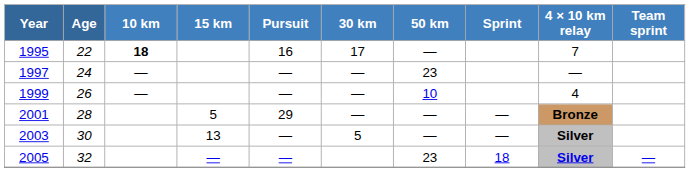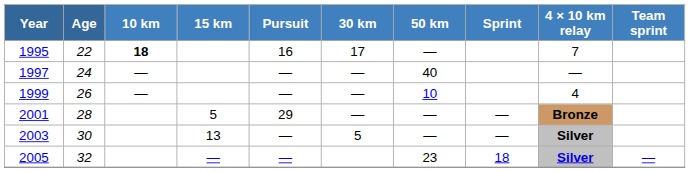1997 | 50 km: 23 -> 40
